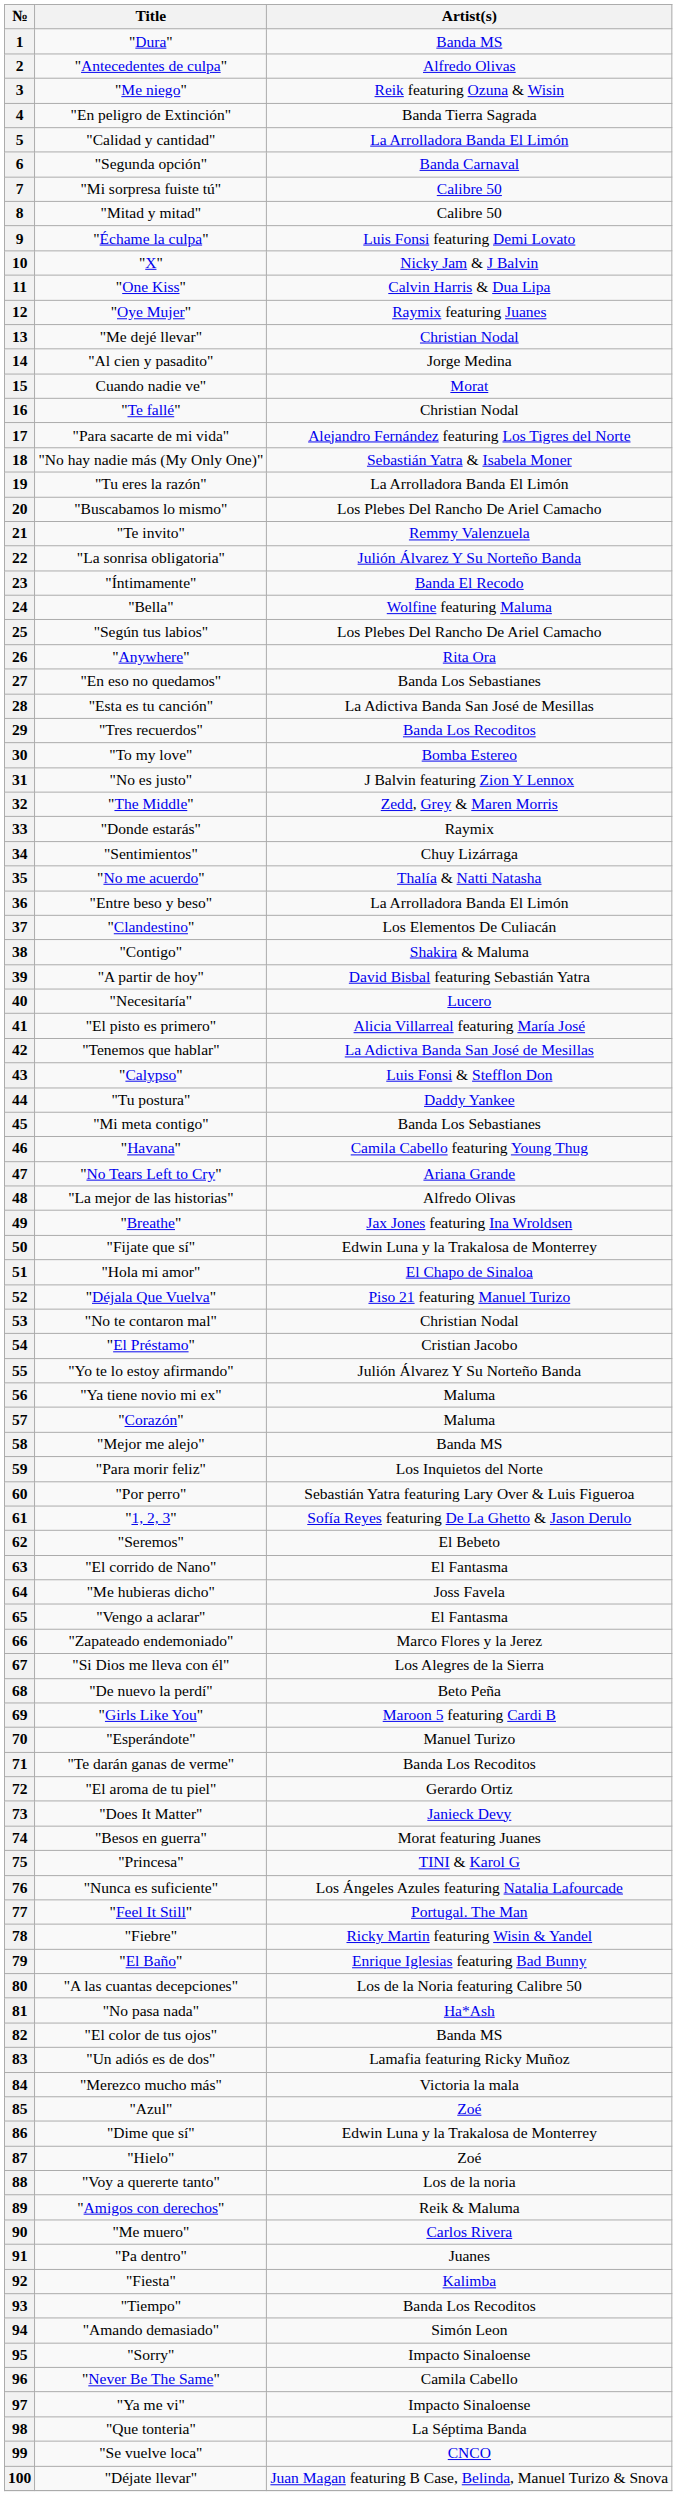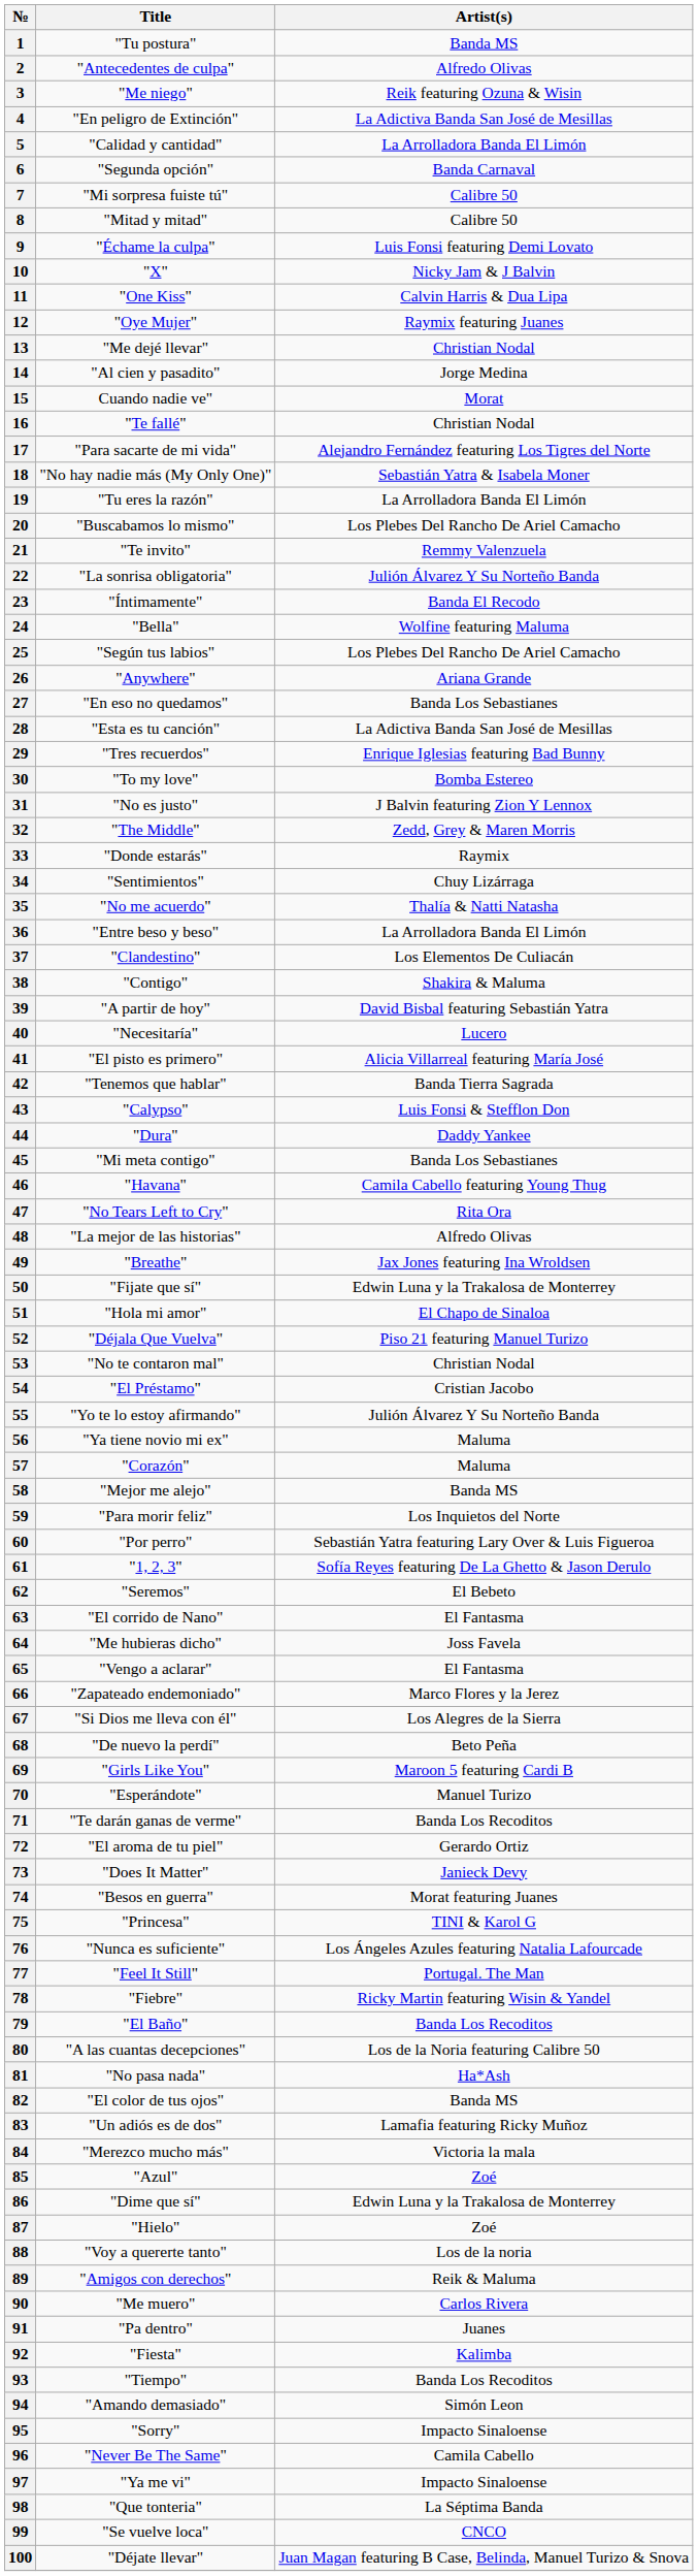1 | Title: "Dura" -> "Tu postura"
4 | Artist(s): Banda Tierra Sagrada -> La Adictiva Banda San José de Mesillas
26 | Artist(s): Rita Ora -> Ariana Grande
29 | Artist(s): Banda Los Recoditos -> Enrique Iglesias featuring Bad Bunny
42 | Artist(s): La Adictiva Banda San José de Mesillas -> Banda Tierra Sagrada
44 | Title: "Tu postura" -> "Dura"
47 | Artist(s): Ariana Grande -> Rita Ora
79 | Artist(s): Enrique Iglesias featuring Bad Bunny -> Banda Los Recoditos
